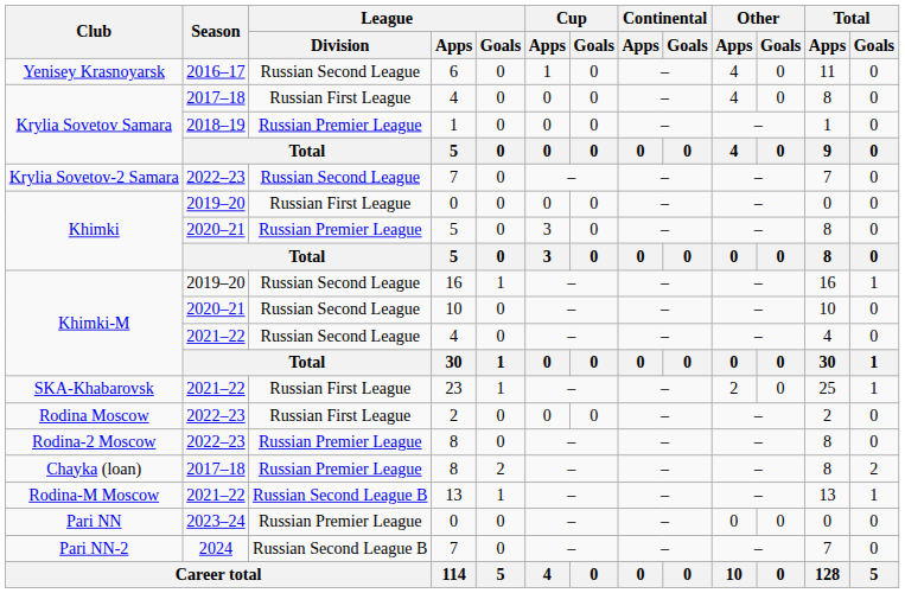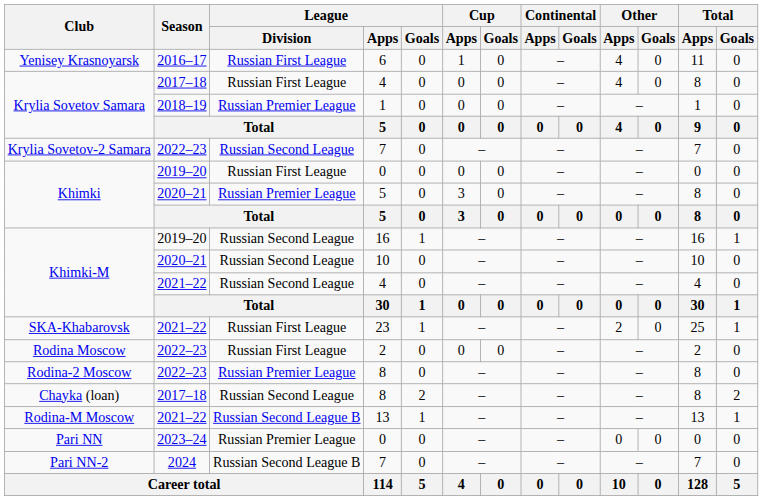Yenisey Krasnoyarsk | League / Division: Russian Second League -> Russian First League
Chayka (loan) | League / Division: Russian Premier League -> Russian Second League
